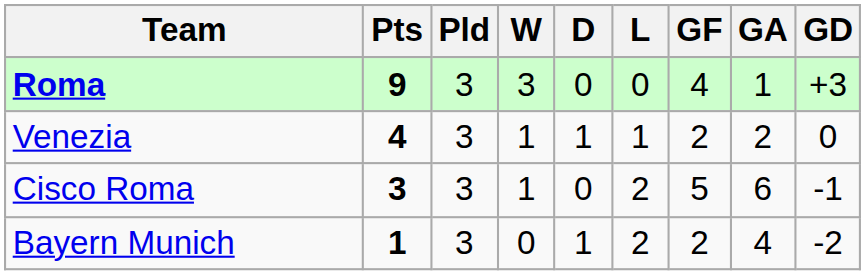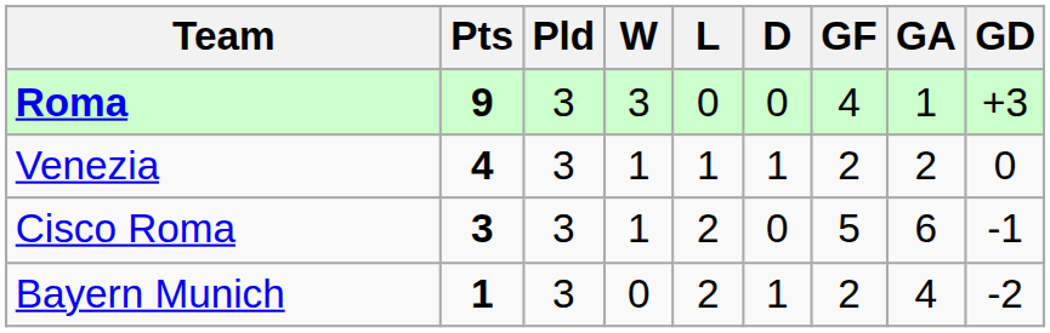columns swapped: D <-> L
